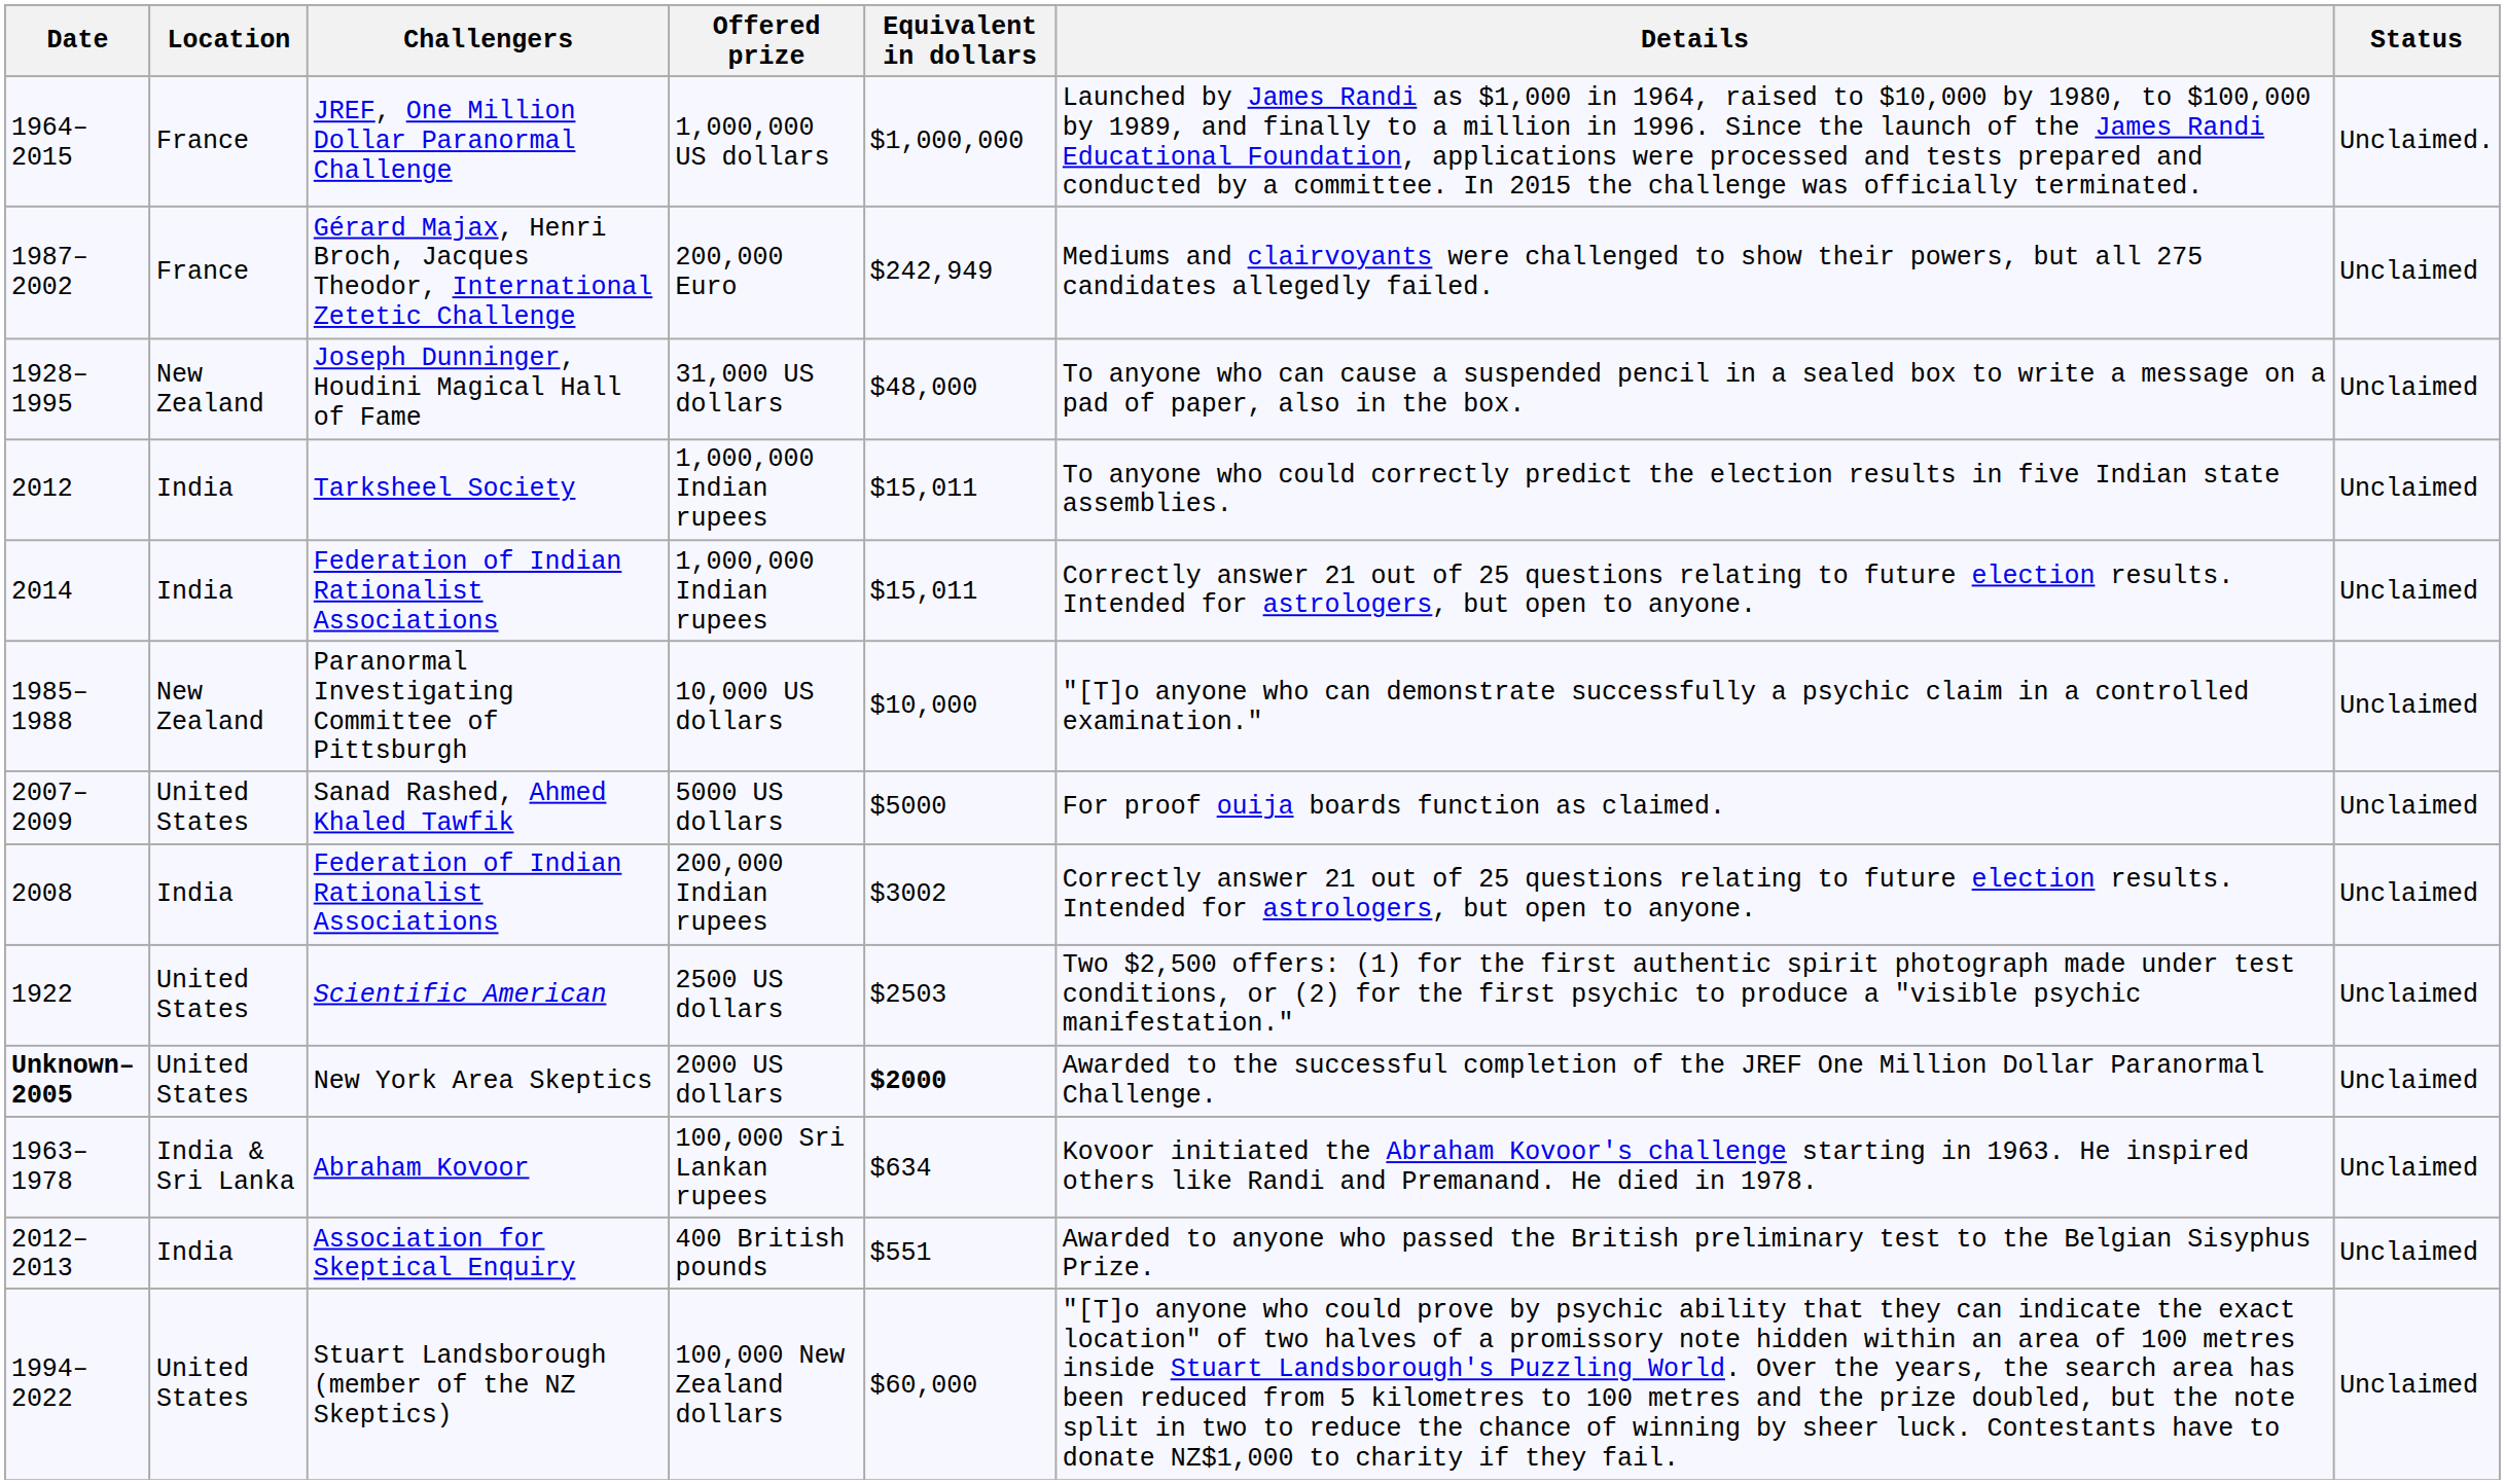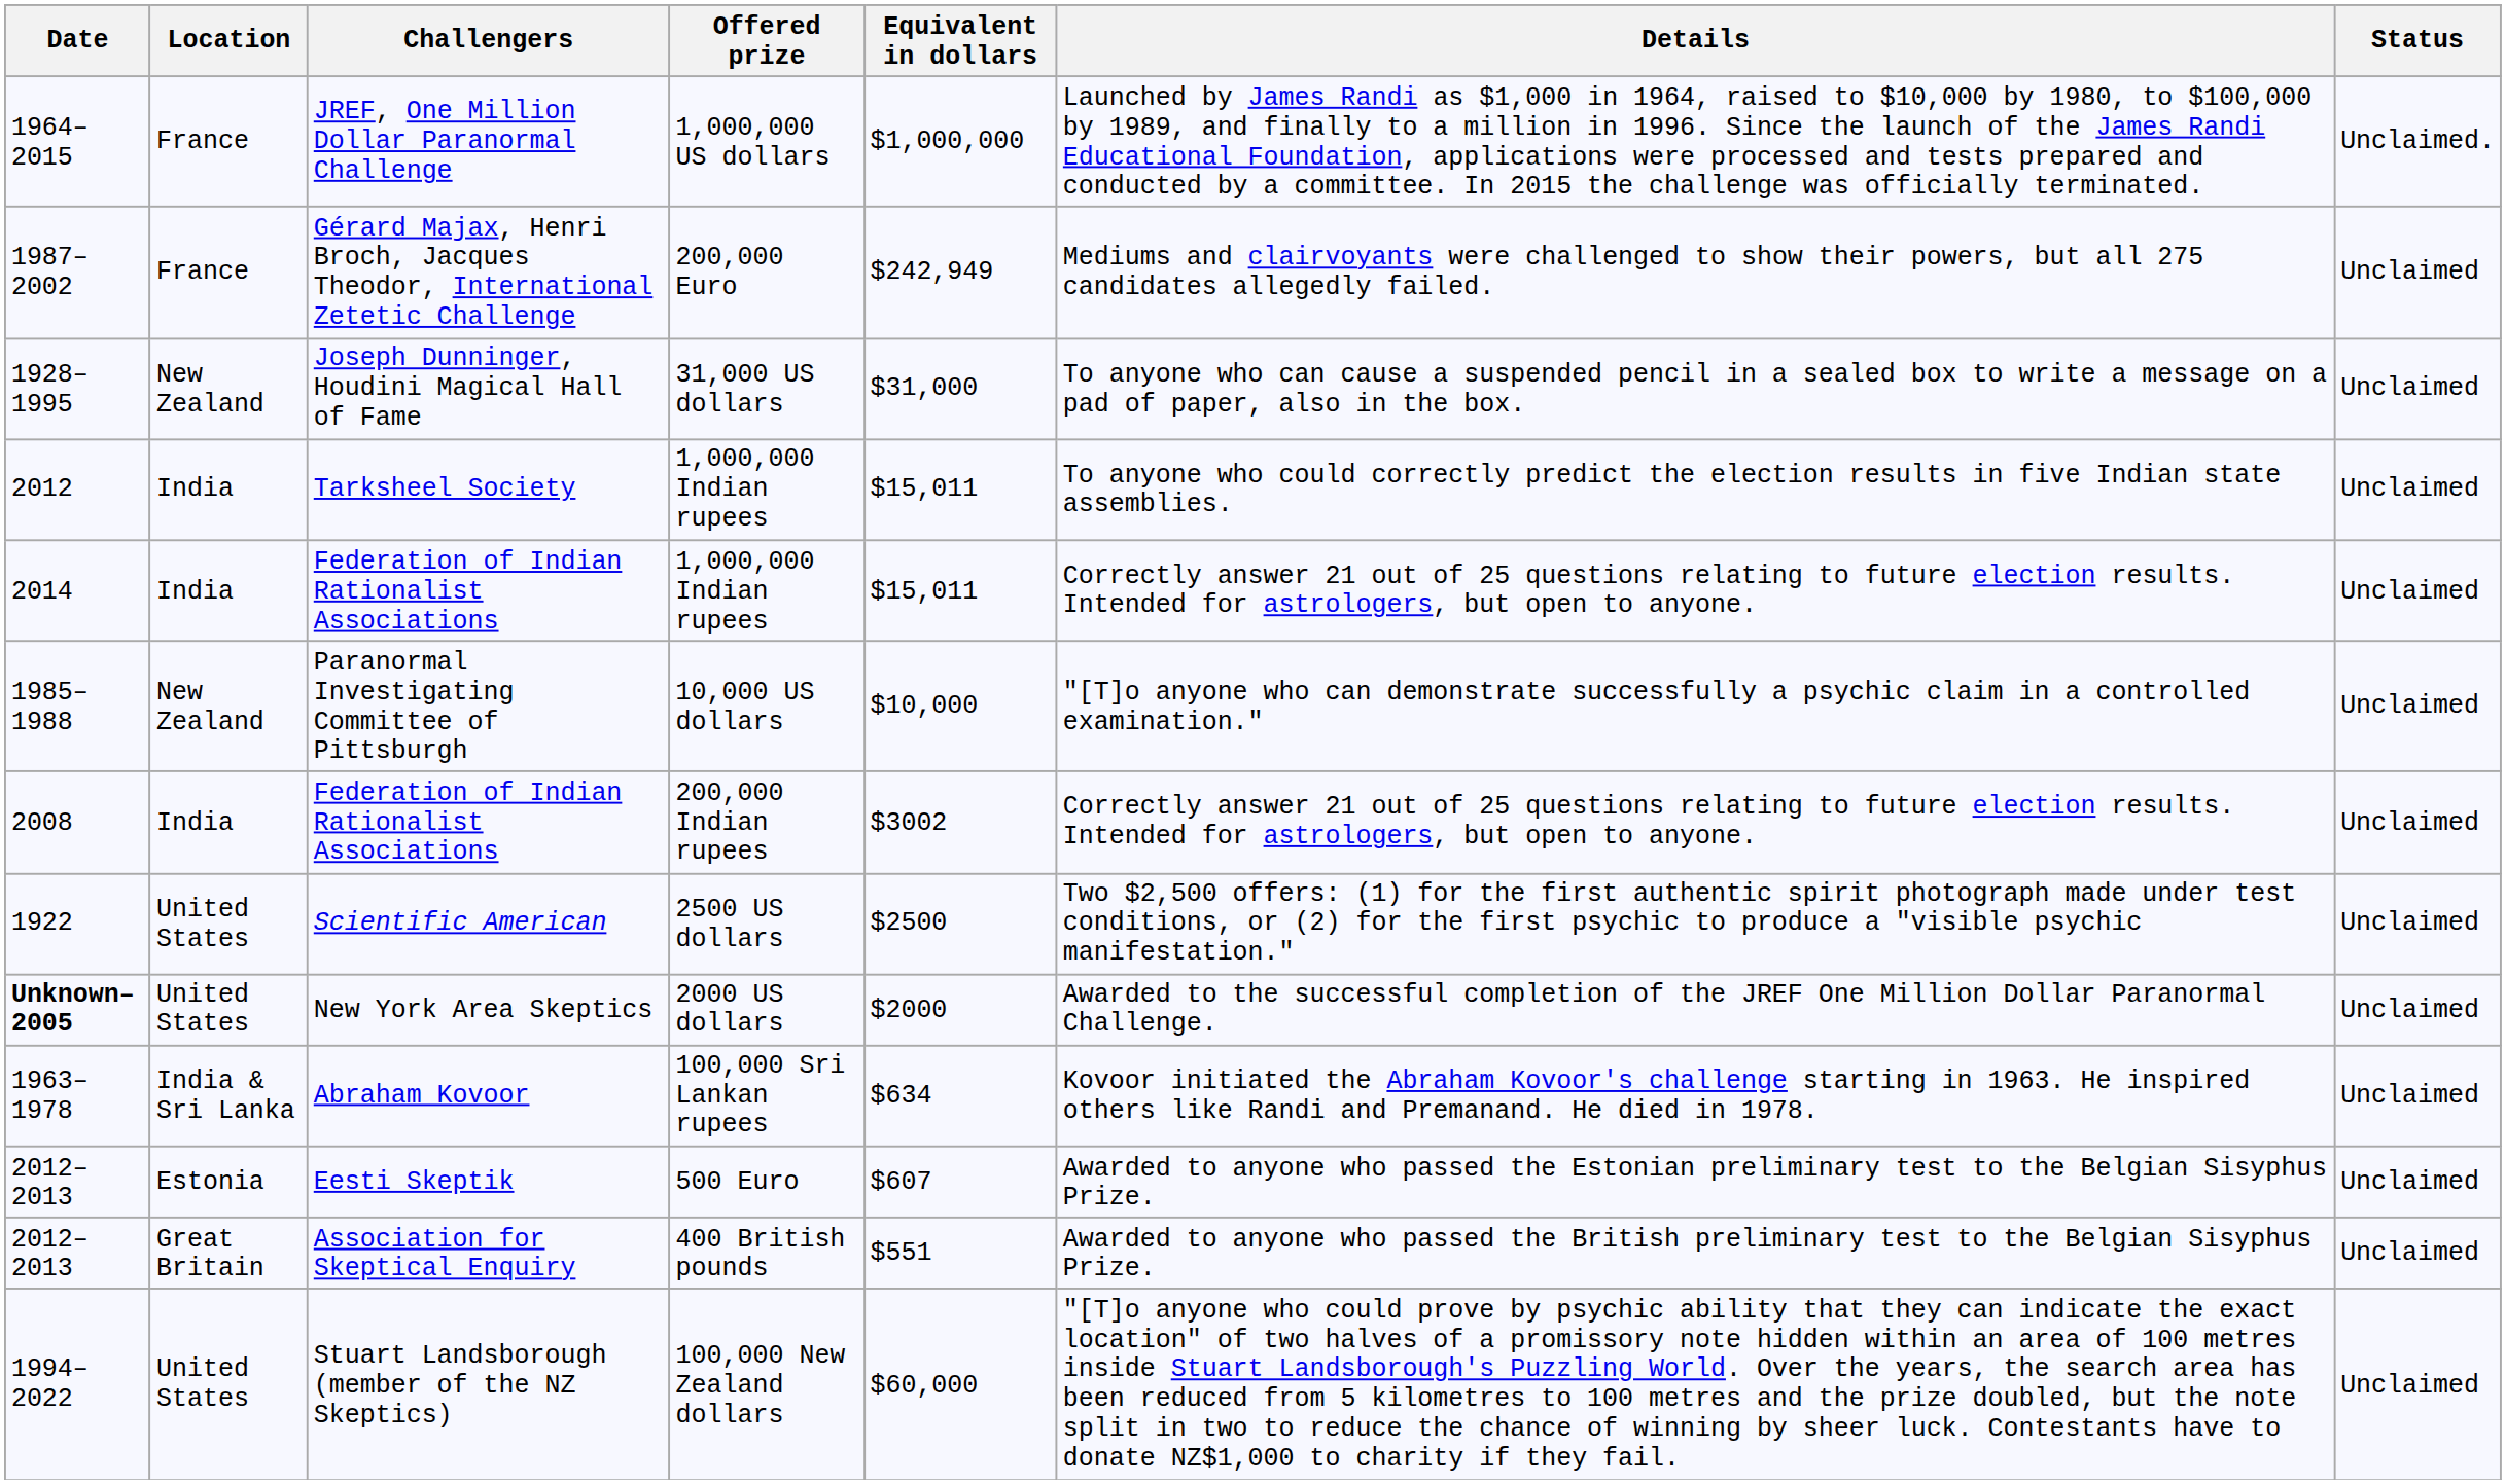Joseph Dunninger, Houdini Magical Hall of Fame | Equivalent in dollars: $48,000 -> $31,000
- row: 2007–2009 | United States | Sanad Rashed, Ahmed Khaled Tawfik | 5000 US dollars | $5000 | For proof ouija boards function as claimed. | Unclaimed
Scientific American | Equivalent in dollars: $2503 -> $2500
New York Area Skeptics | Equivalent in dollars: bold -> normal
+ row: 2012–2013 | Estonia | Eesti Skeptik | 500 Euro | $607 | Awarded to anyone who passed the Estonian preliminary test to the Belgian Sisyphus Prize. | Unclaimed
Association for Skeptical Enquiry | Location: India -> Great Britain
